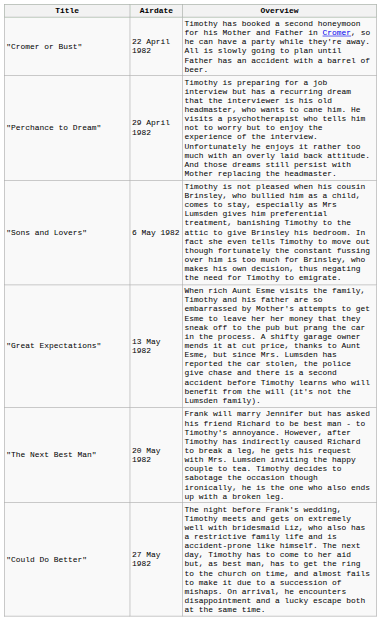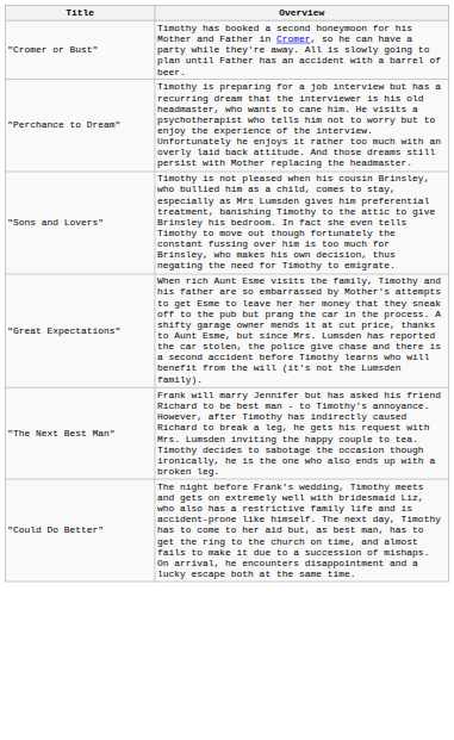- column: Airdate | 22 April 1982 | 29 April 1982 | 6 May 1982 | 13 May 1982 | 20 May 1982 | 27 May 1982
